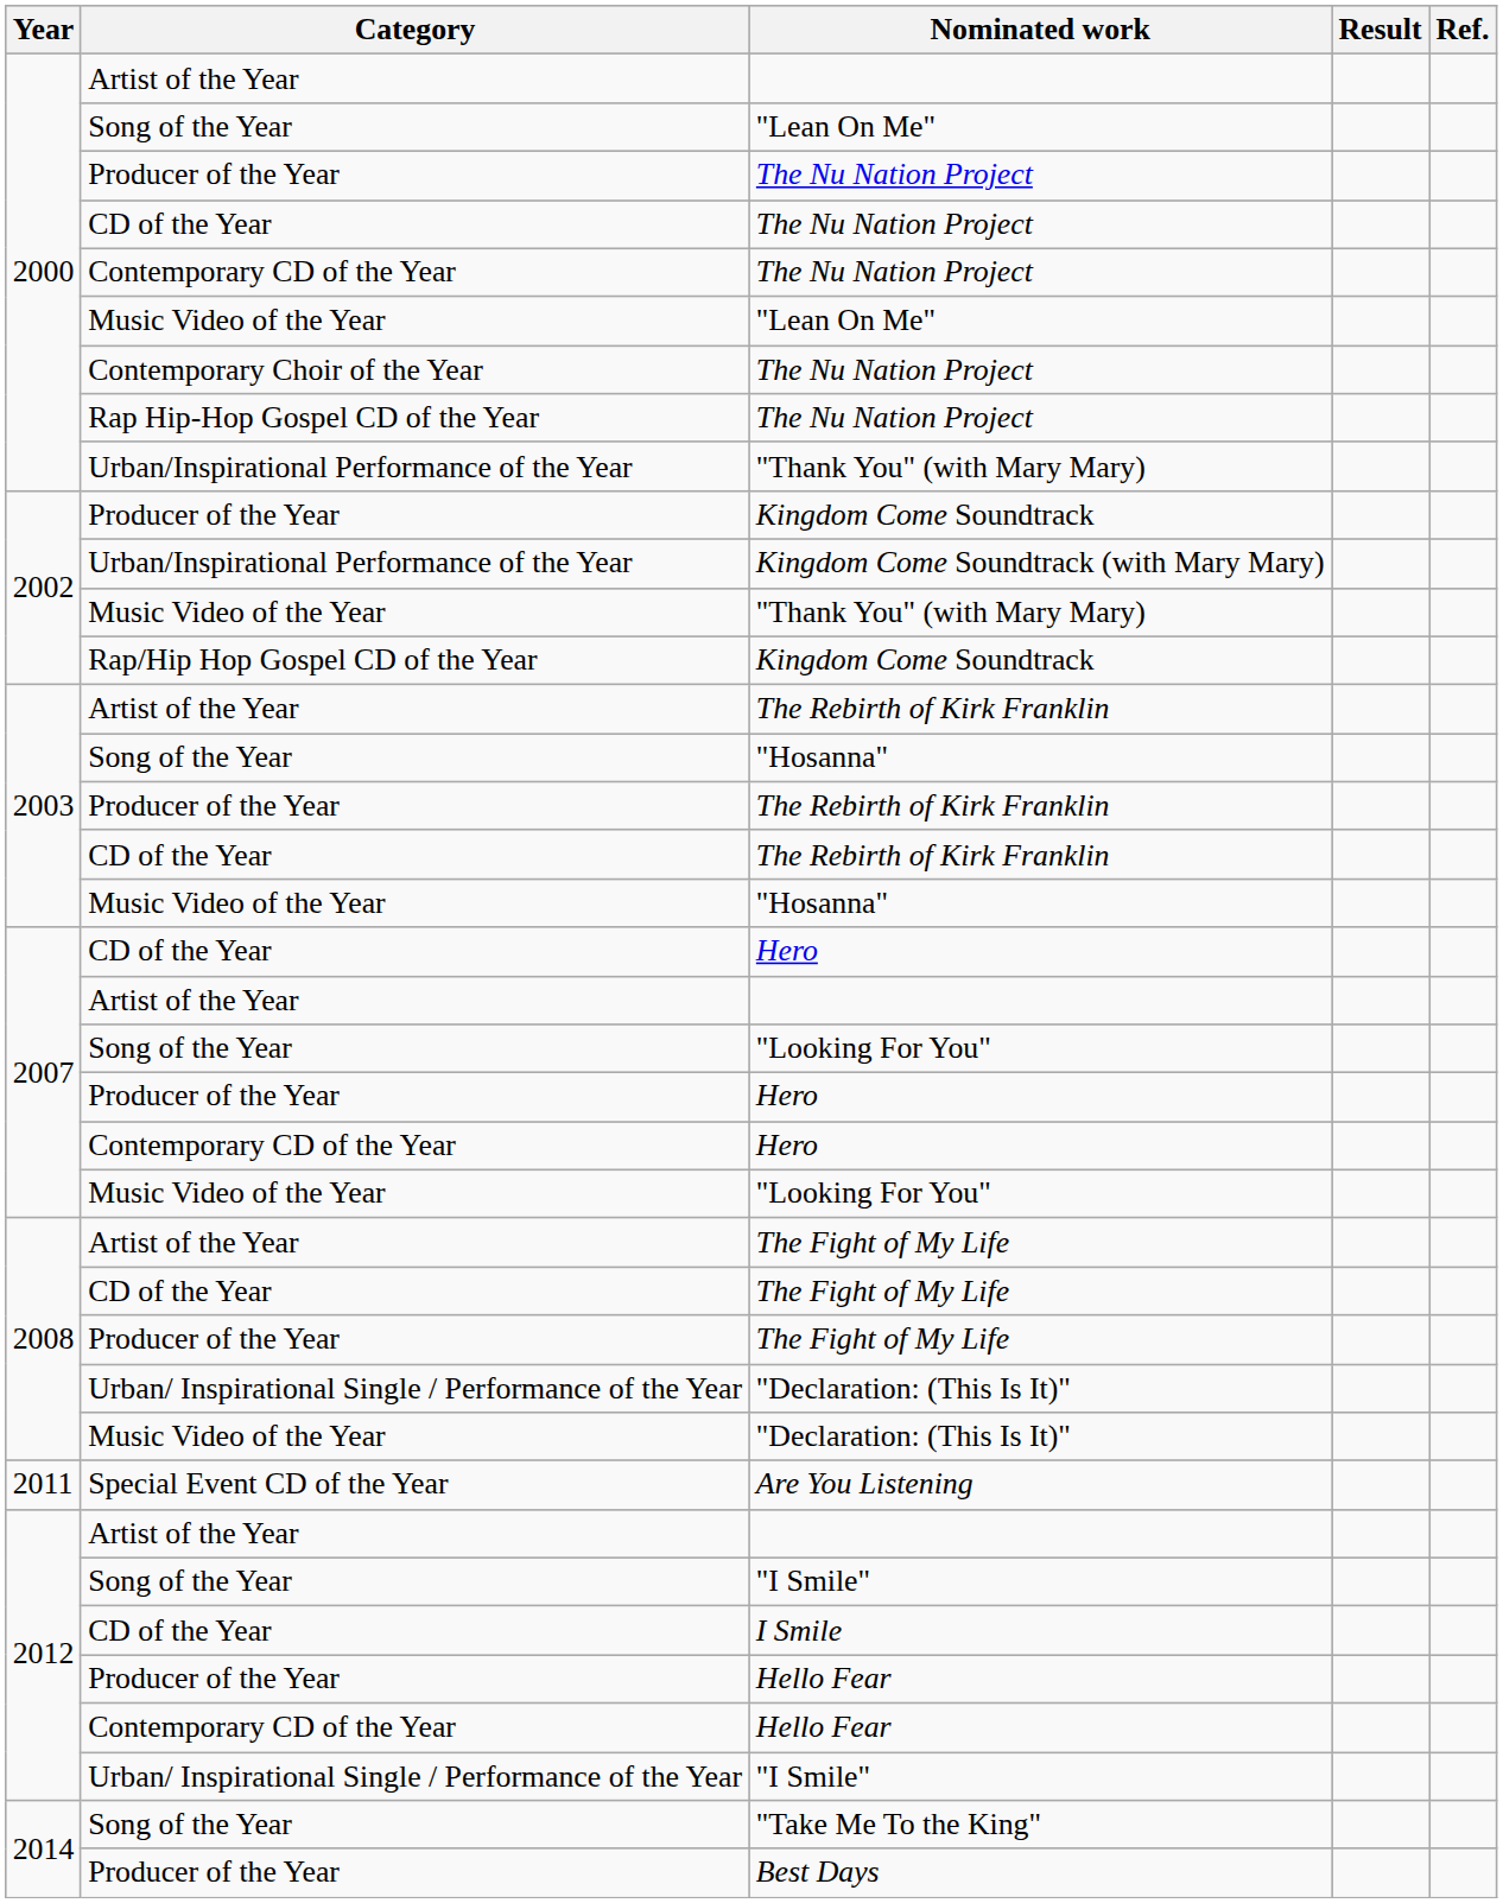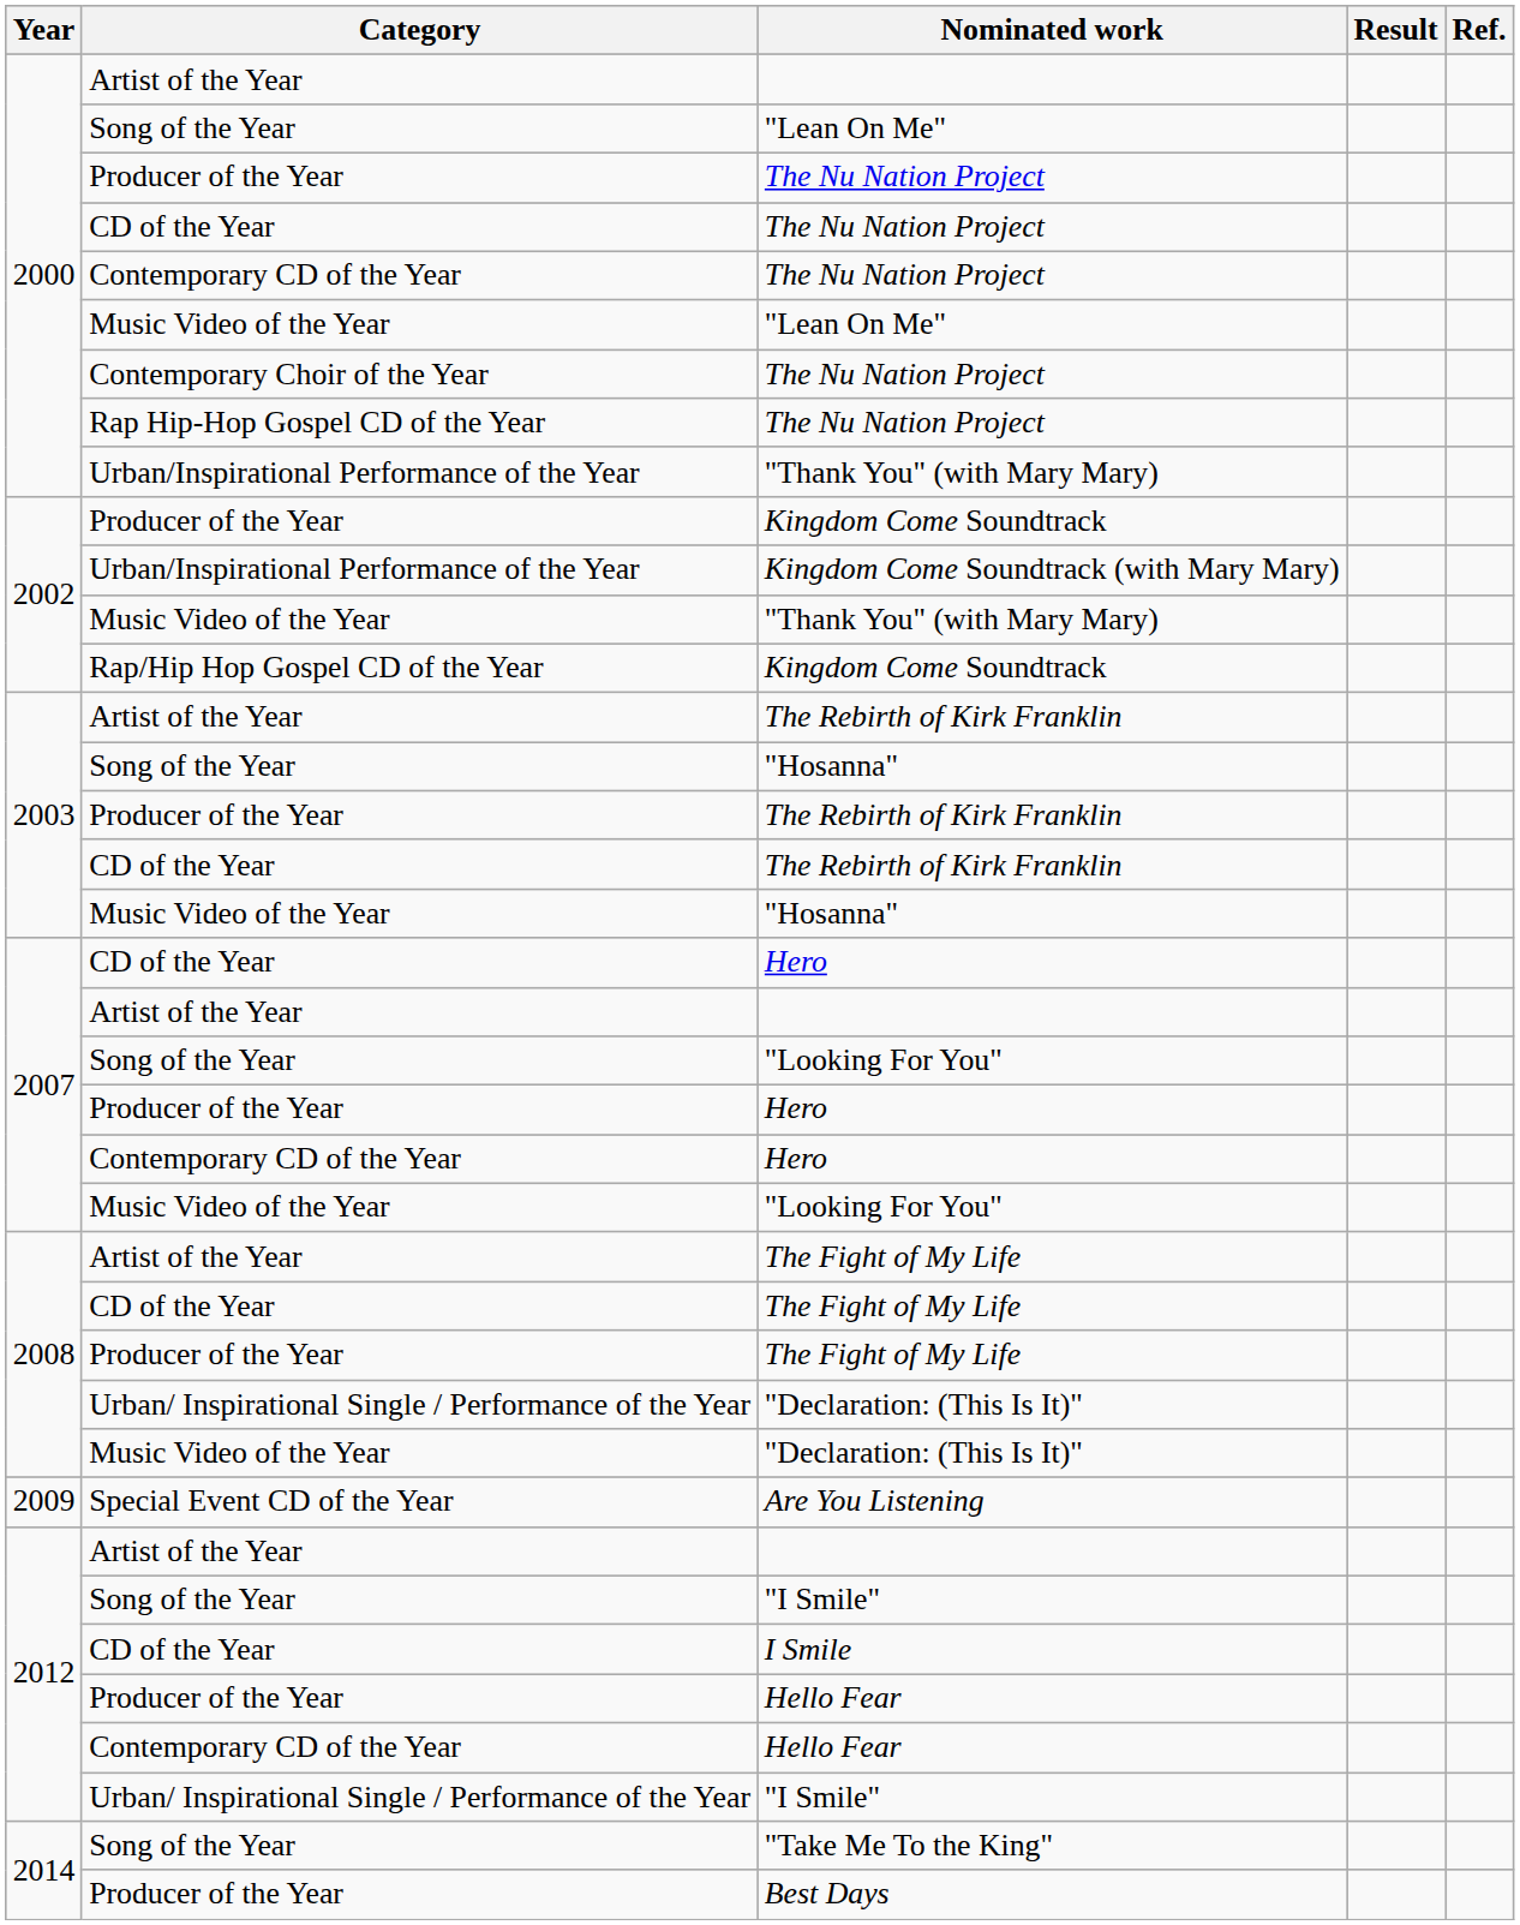Are You Listening | Year: 2011 -> 2009
